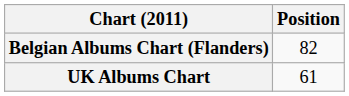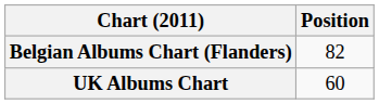UK Albums Chart | Position: 61 -> 60
